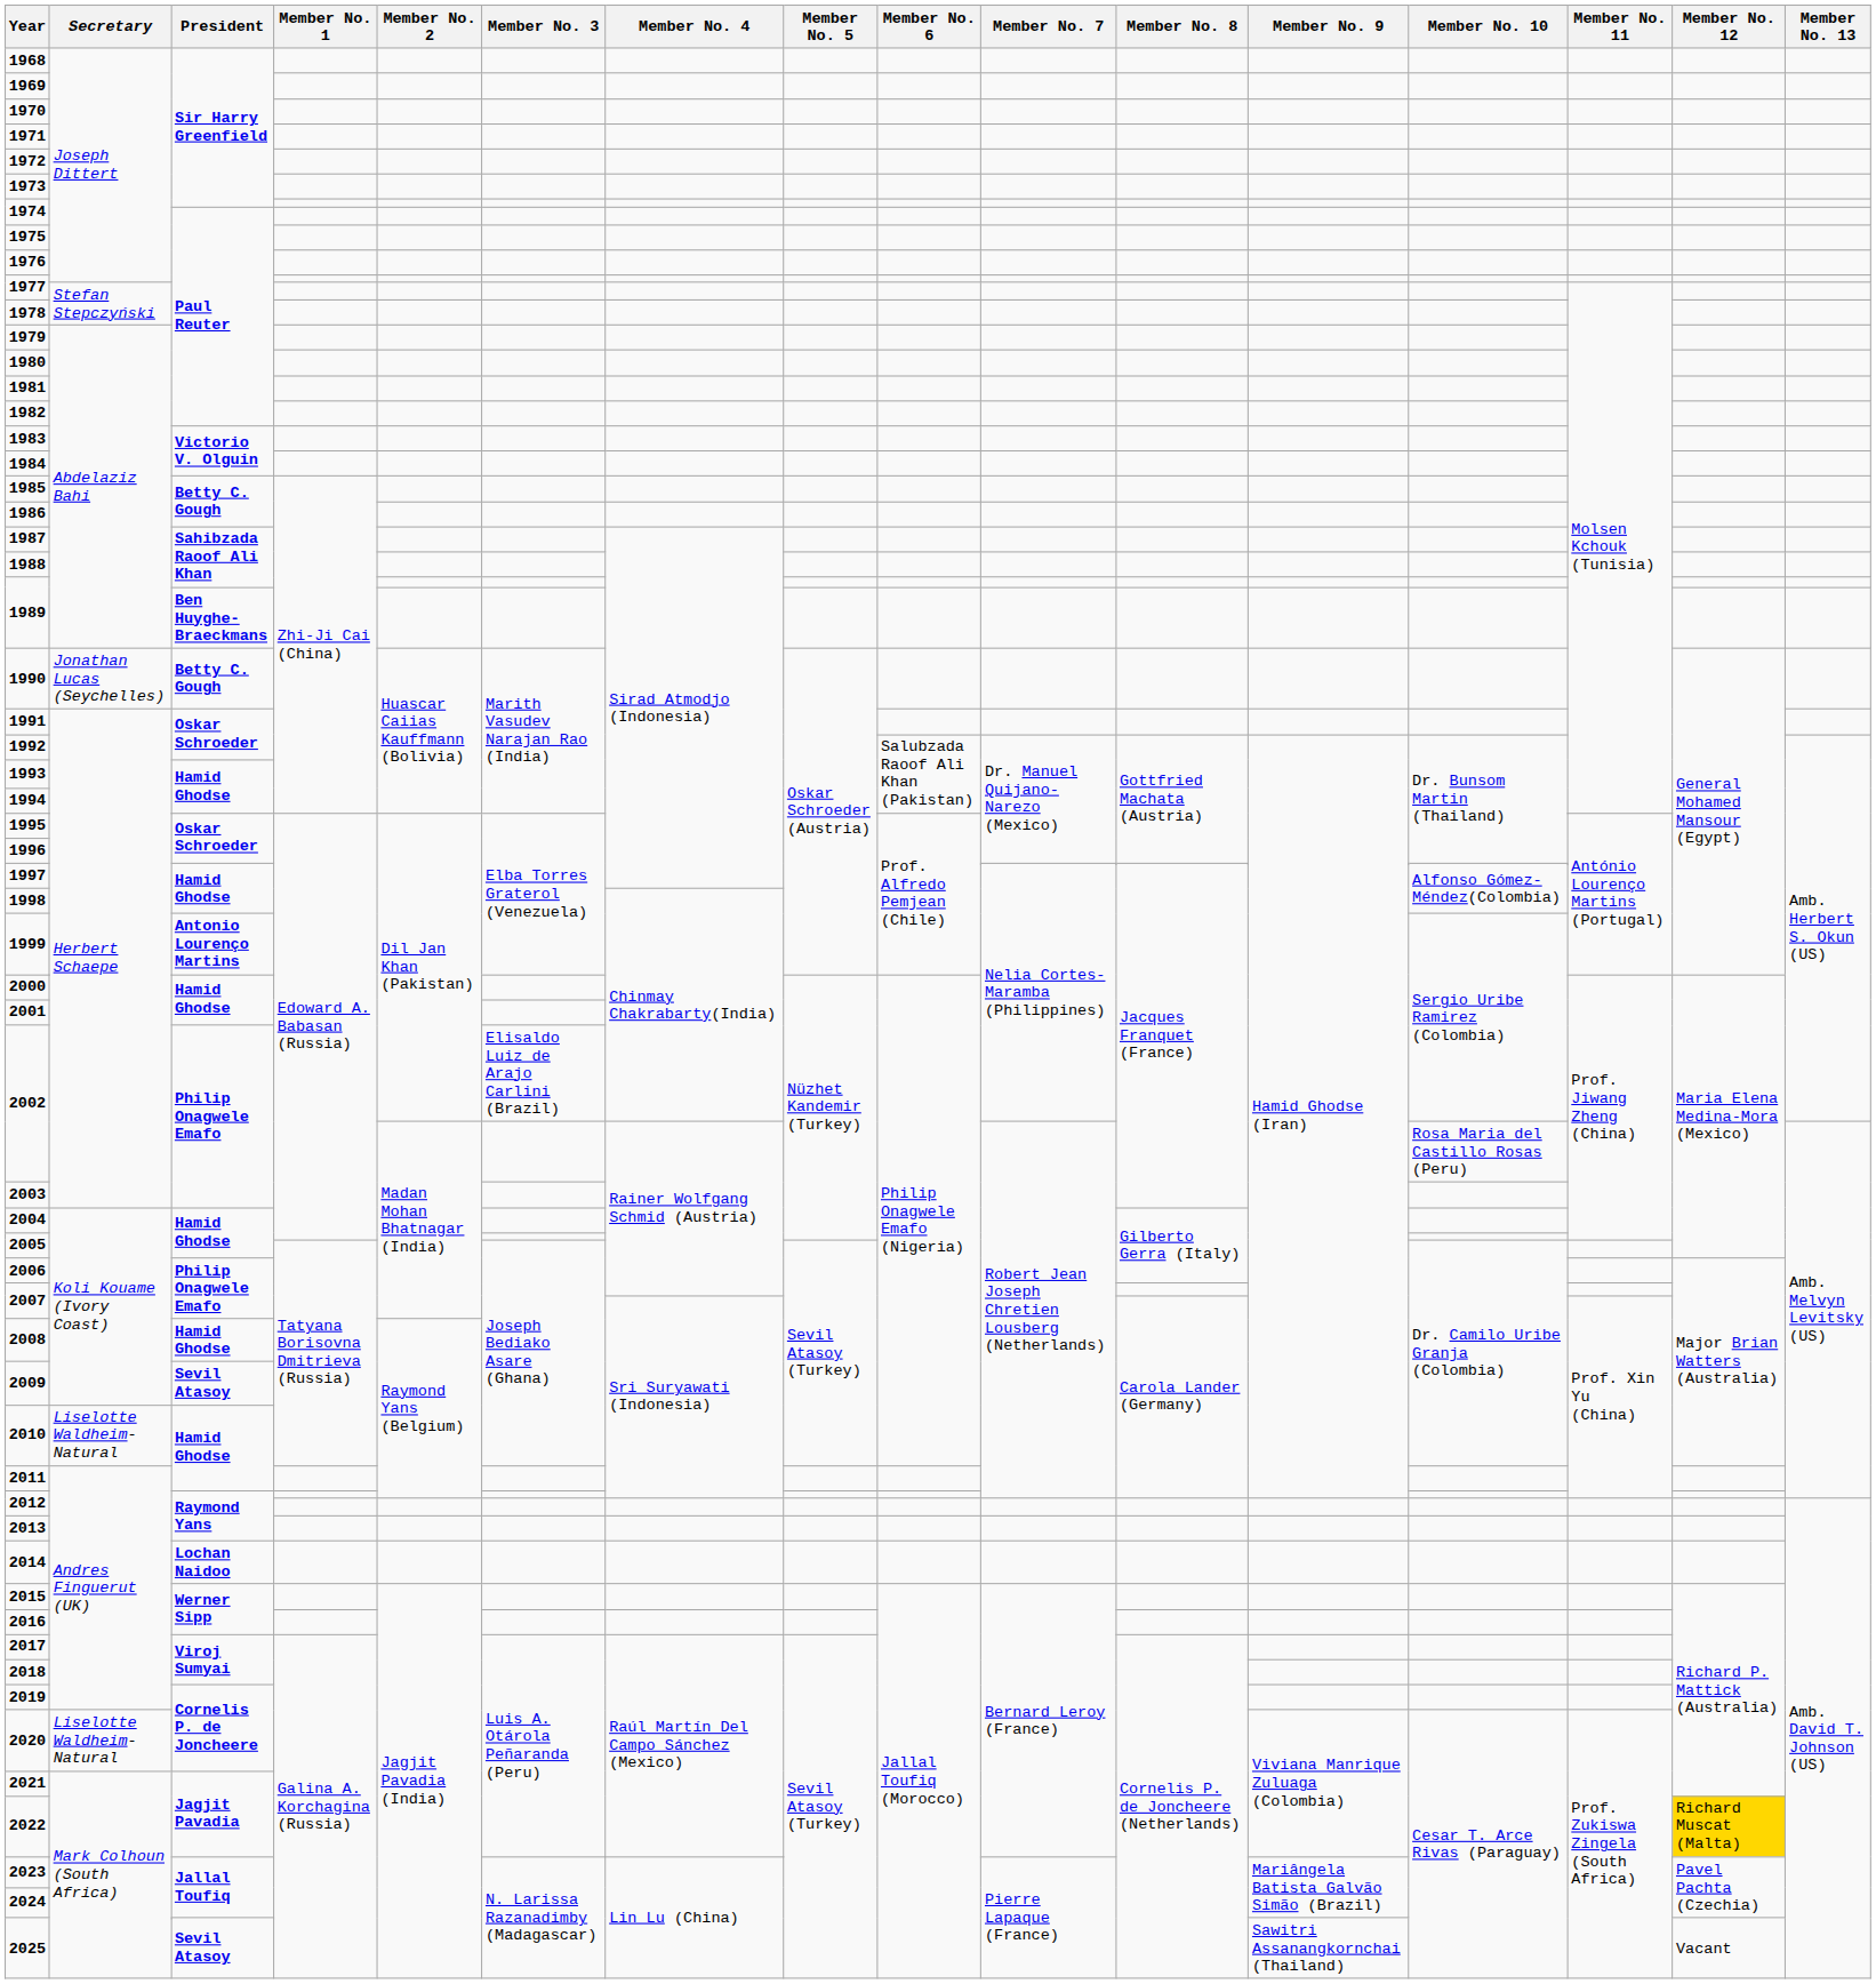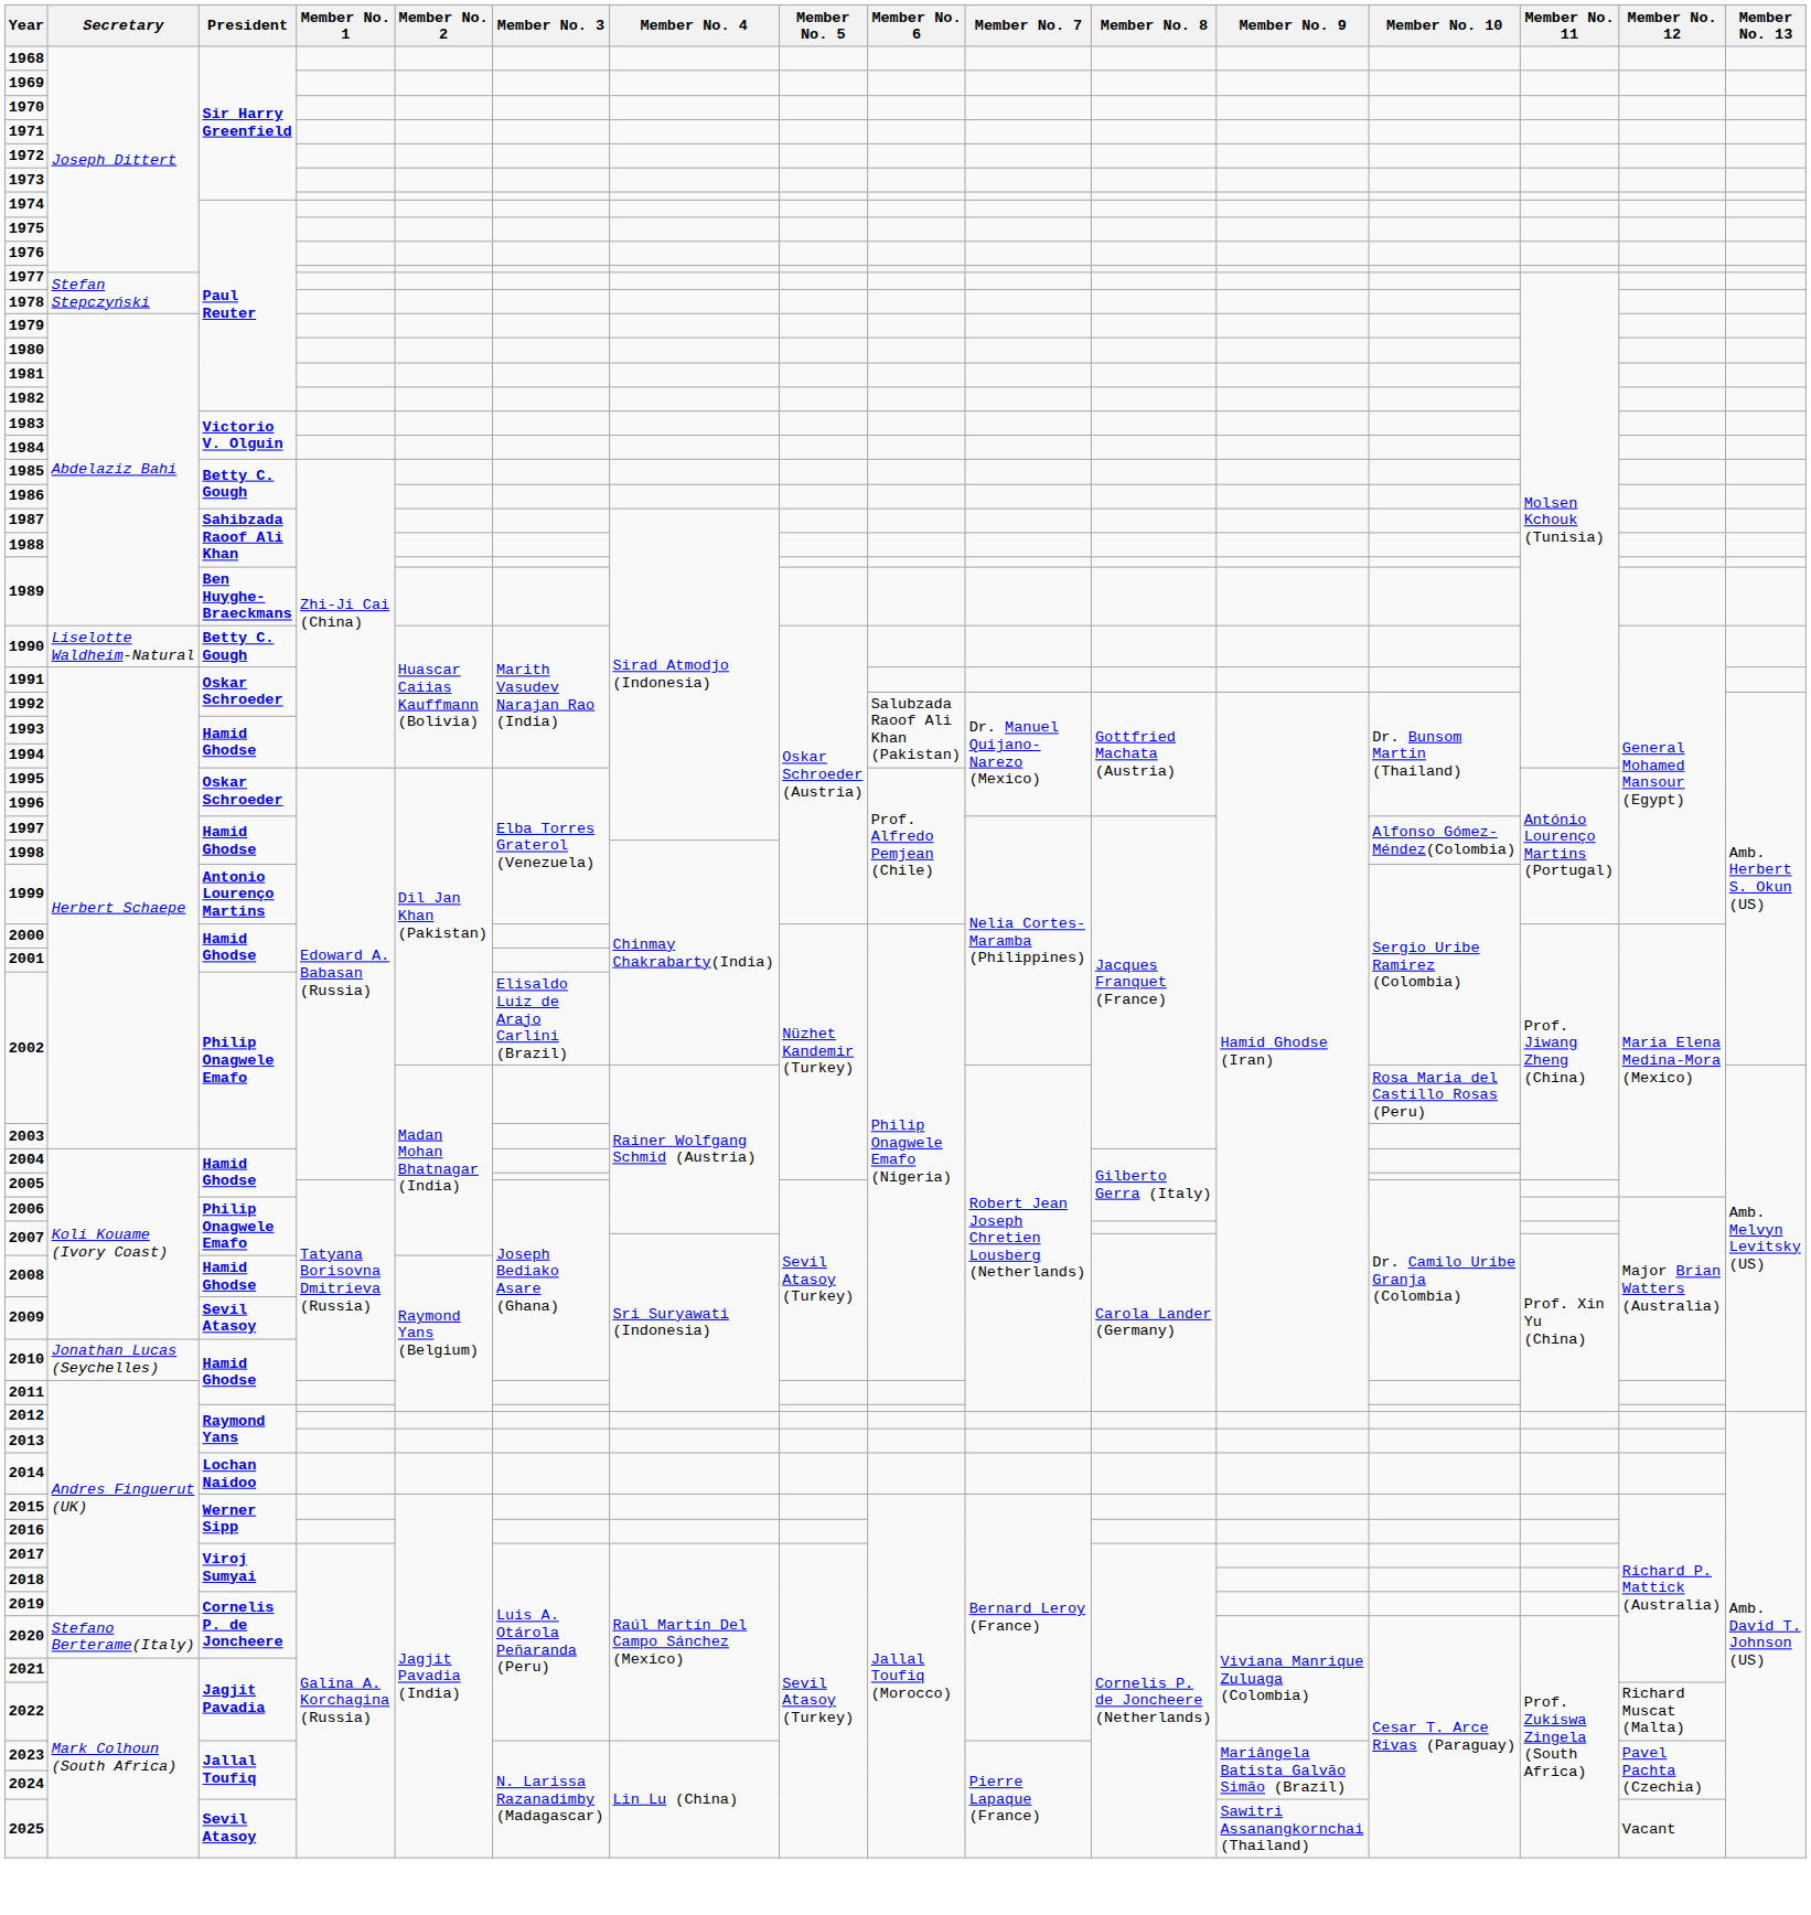1990 | Secretary: Jonathan Lucas (Seychelles) -> Liselotte Waldheim-Natural
2010 | Secretary: Liselotte Waldheim-Natural -> Jonathan Lucas (Seychelles)
2020 | Secretary: Liselotte Waldheim-Natural -> Stefano Berterame(Italy)
2022 | Member No. 12: gold background -> no background
